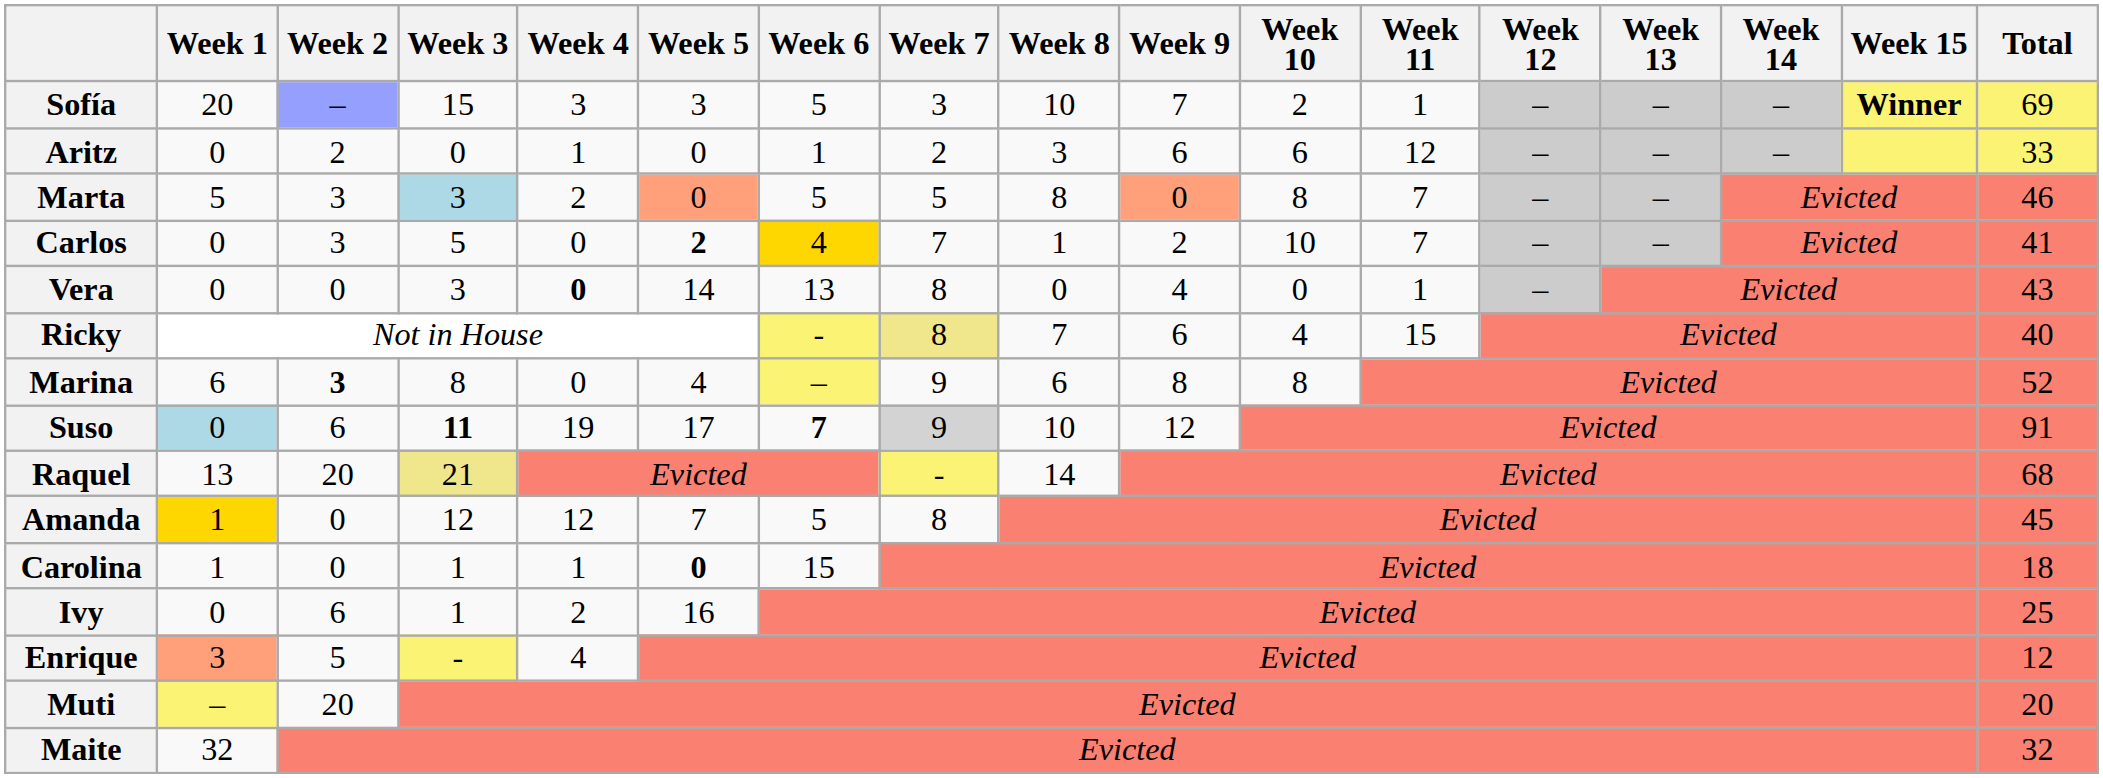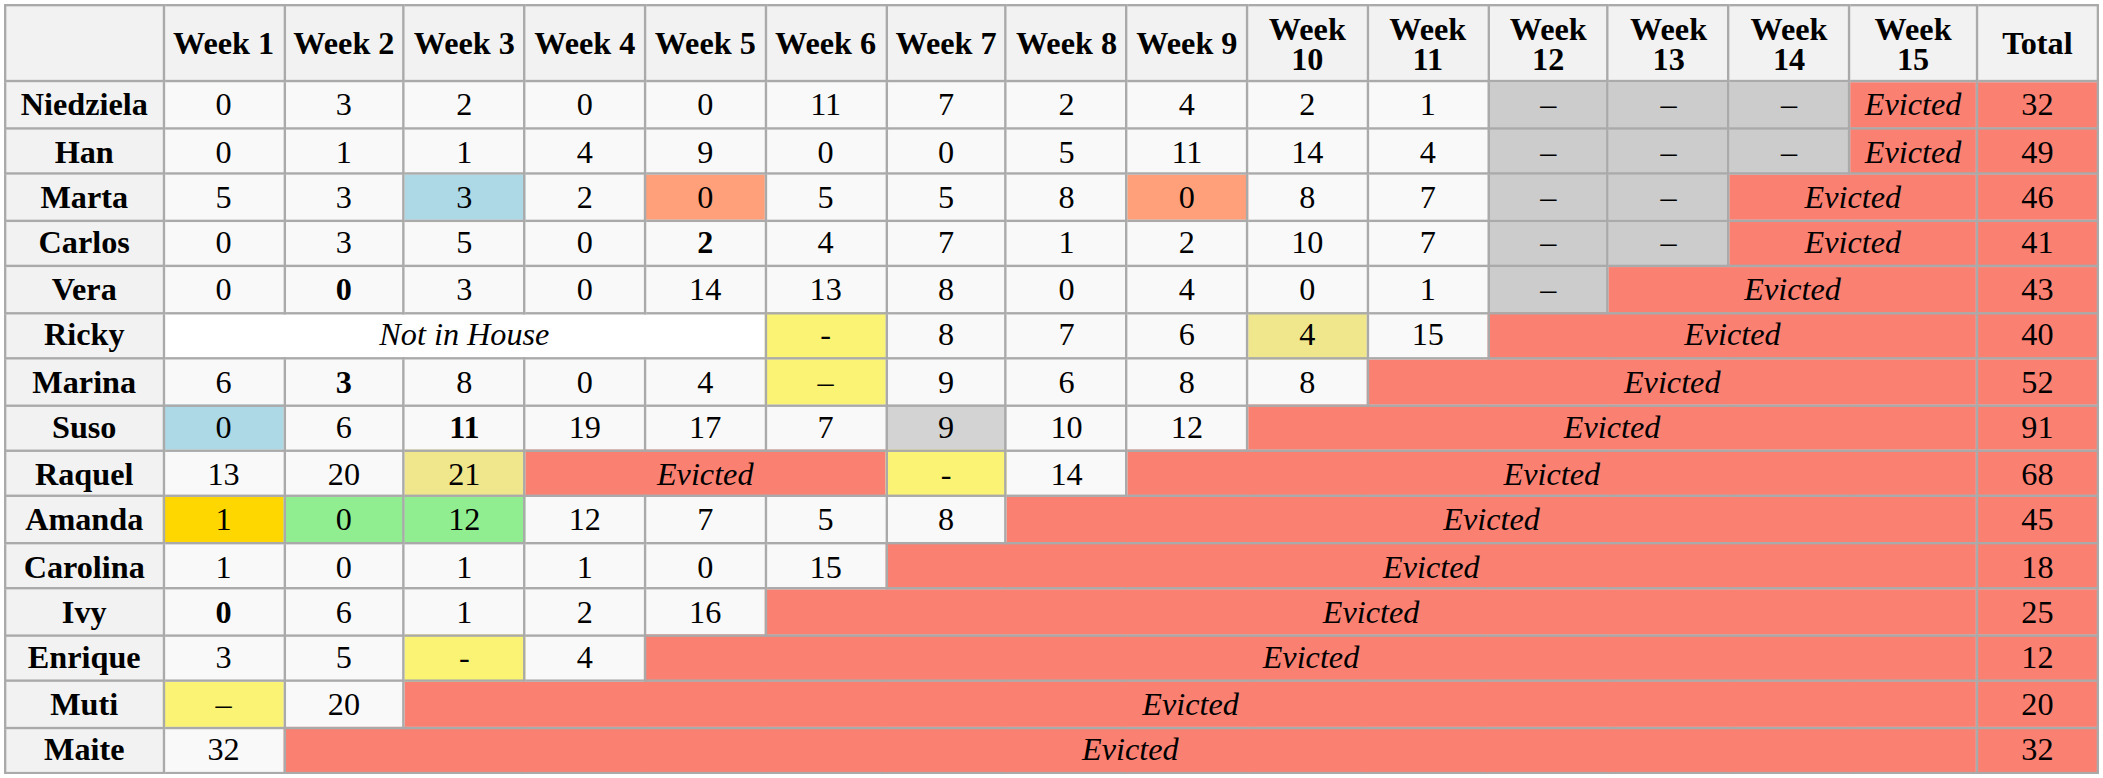- row: Sofía | 20 | – | 15 | 3 | 3 | 5 | 3 | 10 | 7 | 2 | 1 | – | – | – | Winner | 69
- row: Aritz | 0 | 2 | 0 | 1 | 0 | 1 | 2 | 3 | 6 | 6 | 12 | – | – | – | 33
+ row: Niedziela | 0 | 3 | 2 | 0 | 0 | 11 | 7 | 2 | 4 | 2 | 1 | – | – | – | Evicted | 32
+ row: Han | 0 | 1 | 1 | 4 | 9 | 0 | 0 | 5 | 11 | 14 | 4 | – | – | – | Evicted | 49
Carlos | Week 6: gold background -> no background
Vera | Week 2: normal -> bold
Vera | Week 4: bold -> normal
Ricky | Week 7: khaki background -> no background
Ricky | Week 10: no background -> khaki background
Suso | Week 6: bold -> normal
Amanda | Week 2: no background -> lightgreen background
Amanda | Week 3: no background -> lightgreen background
Carolina | Week 5: bold -> normal
Ivy | Week 1: normal -> bold
Enrique | Week 1: lightsalmon background -> no background
